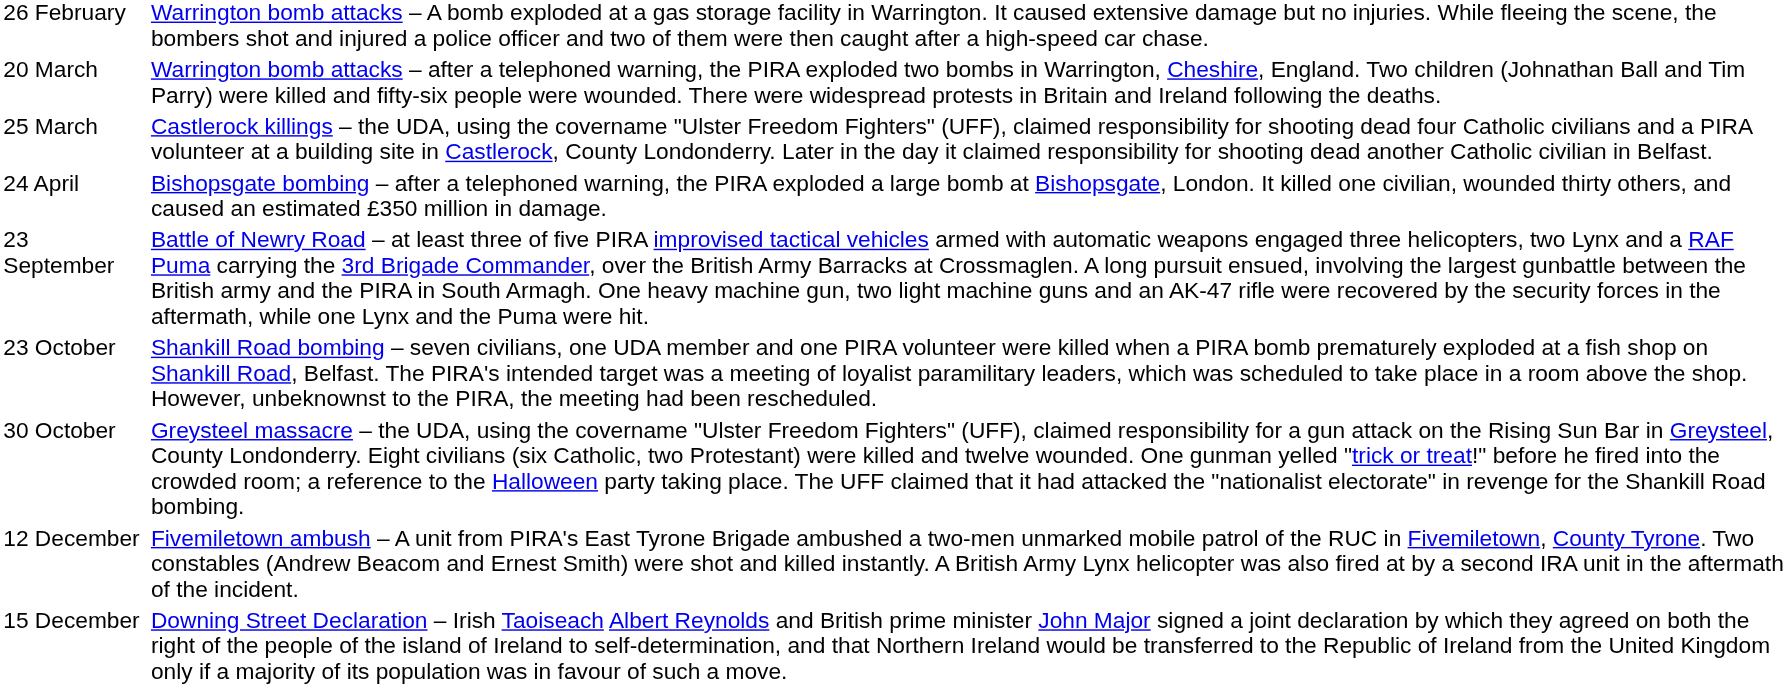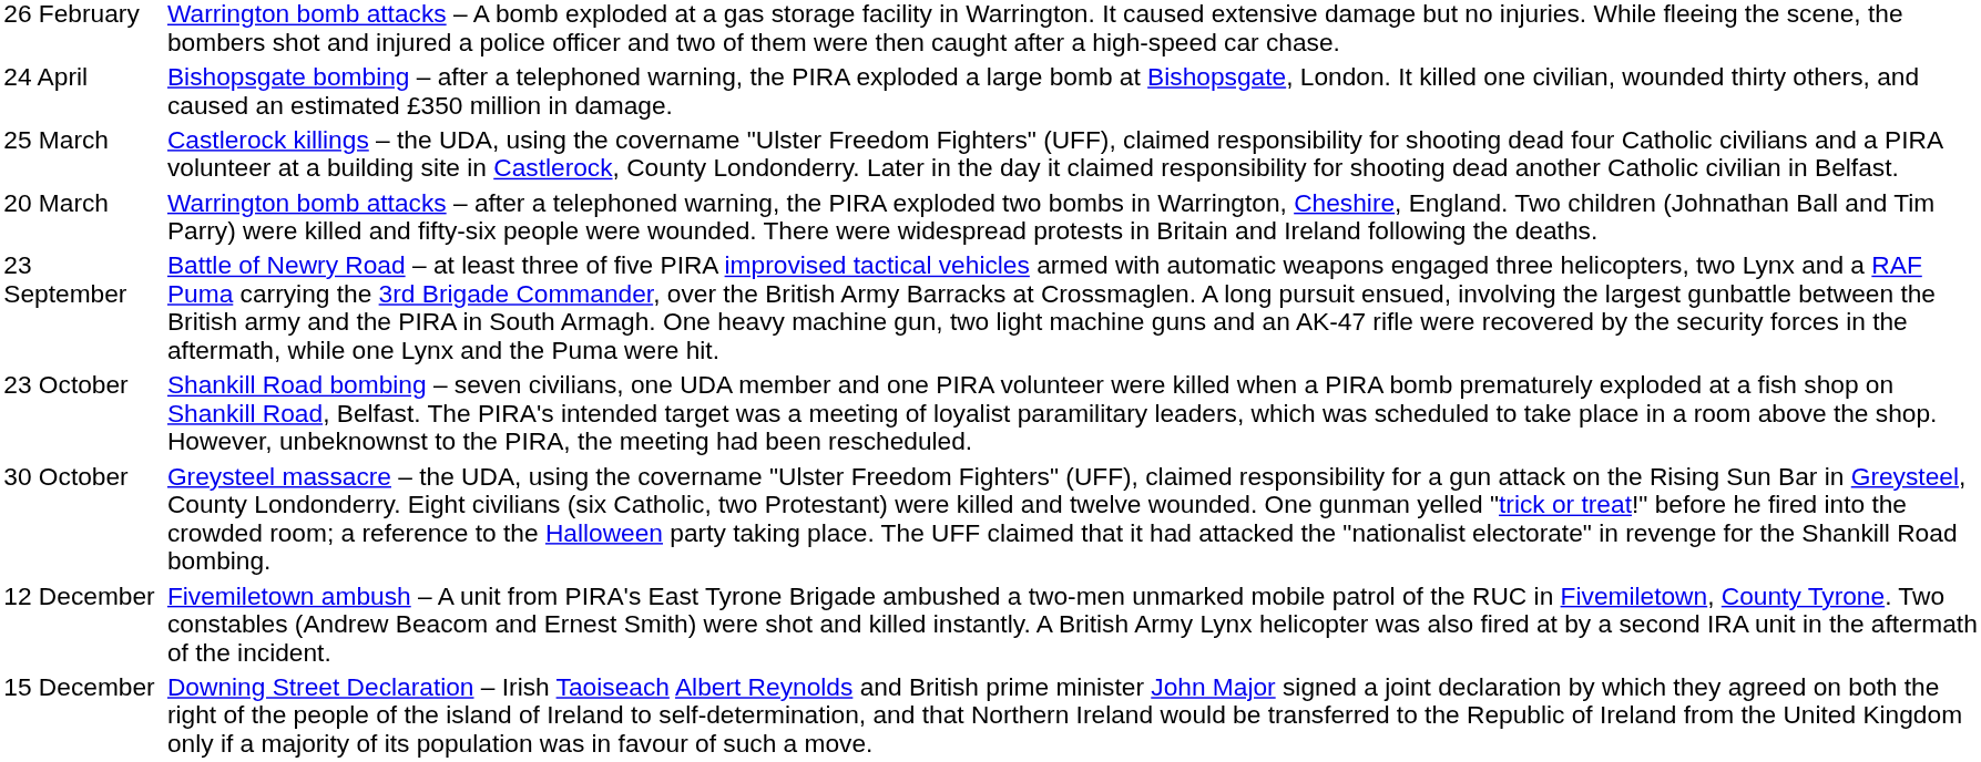rows swapped: 20 March <-> 24 April
